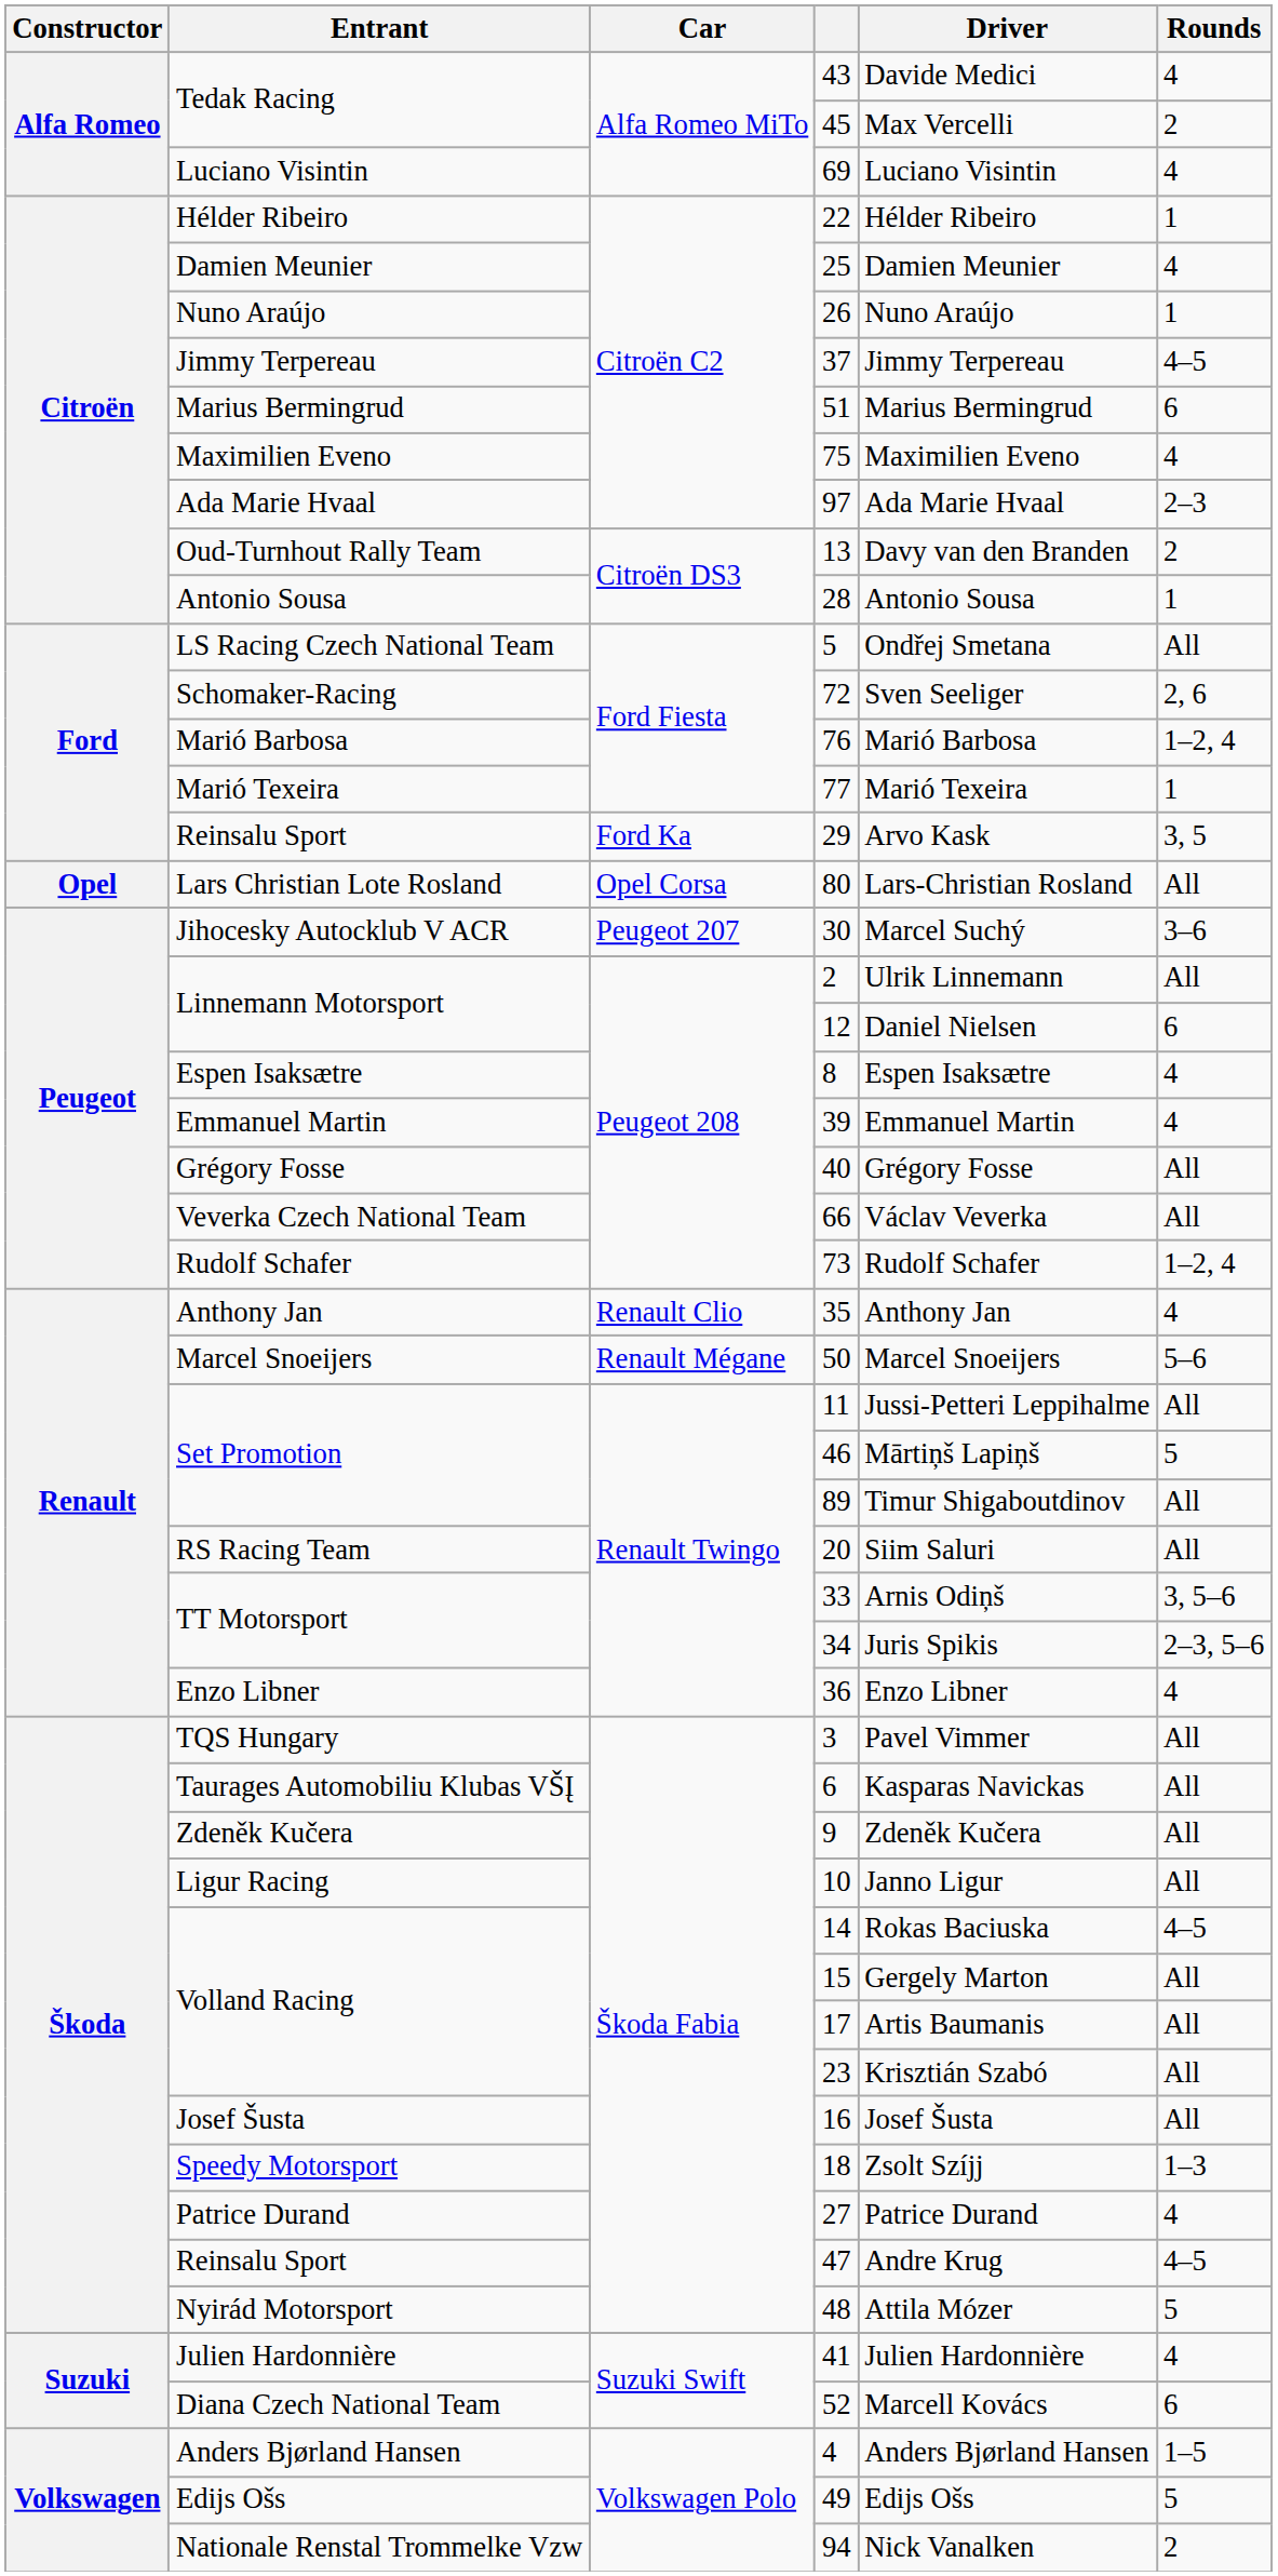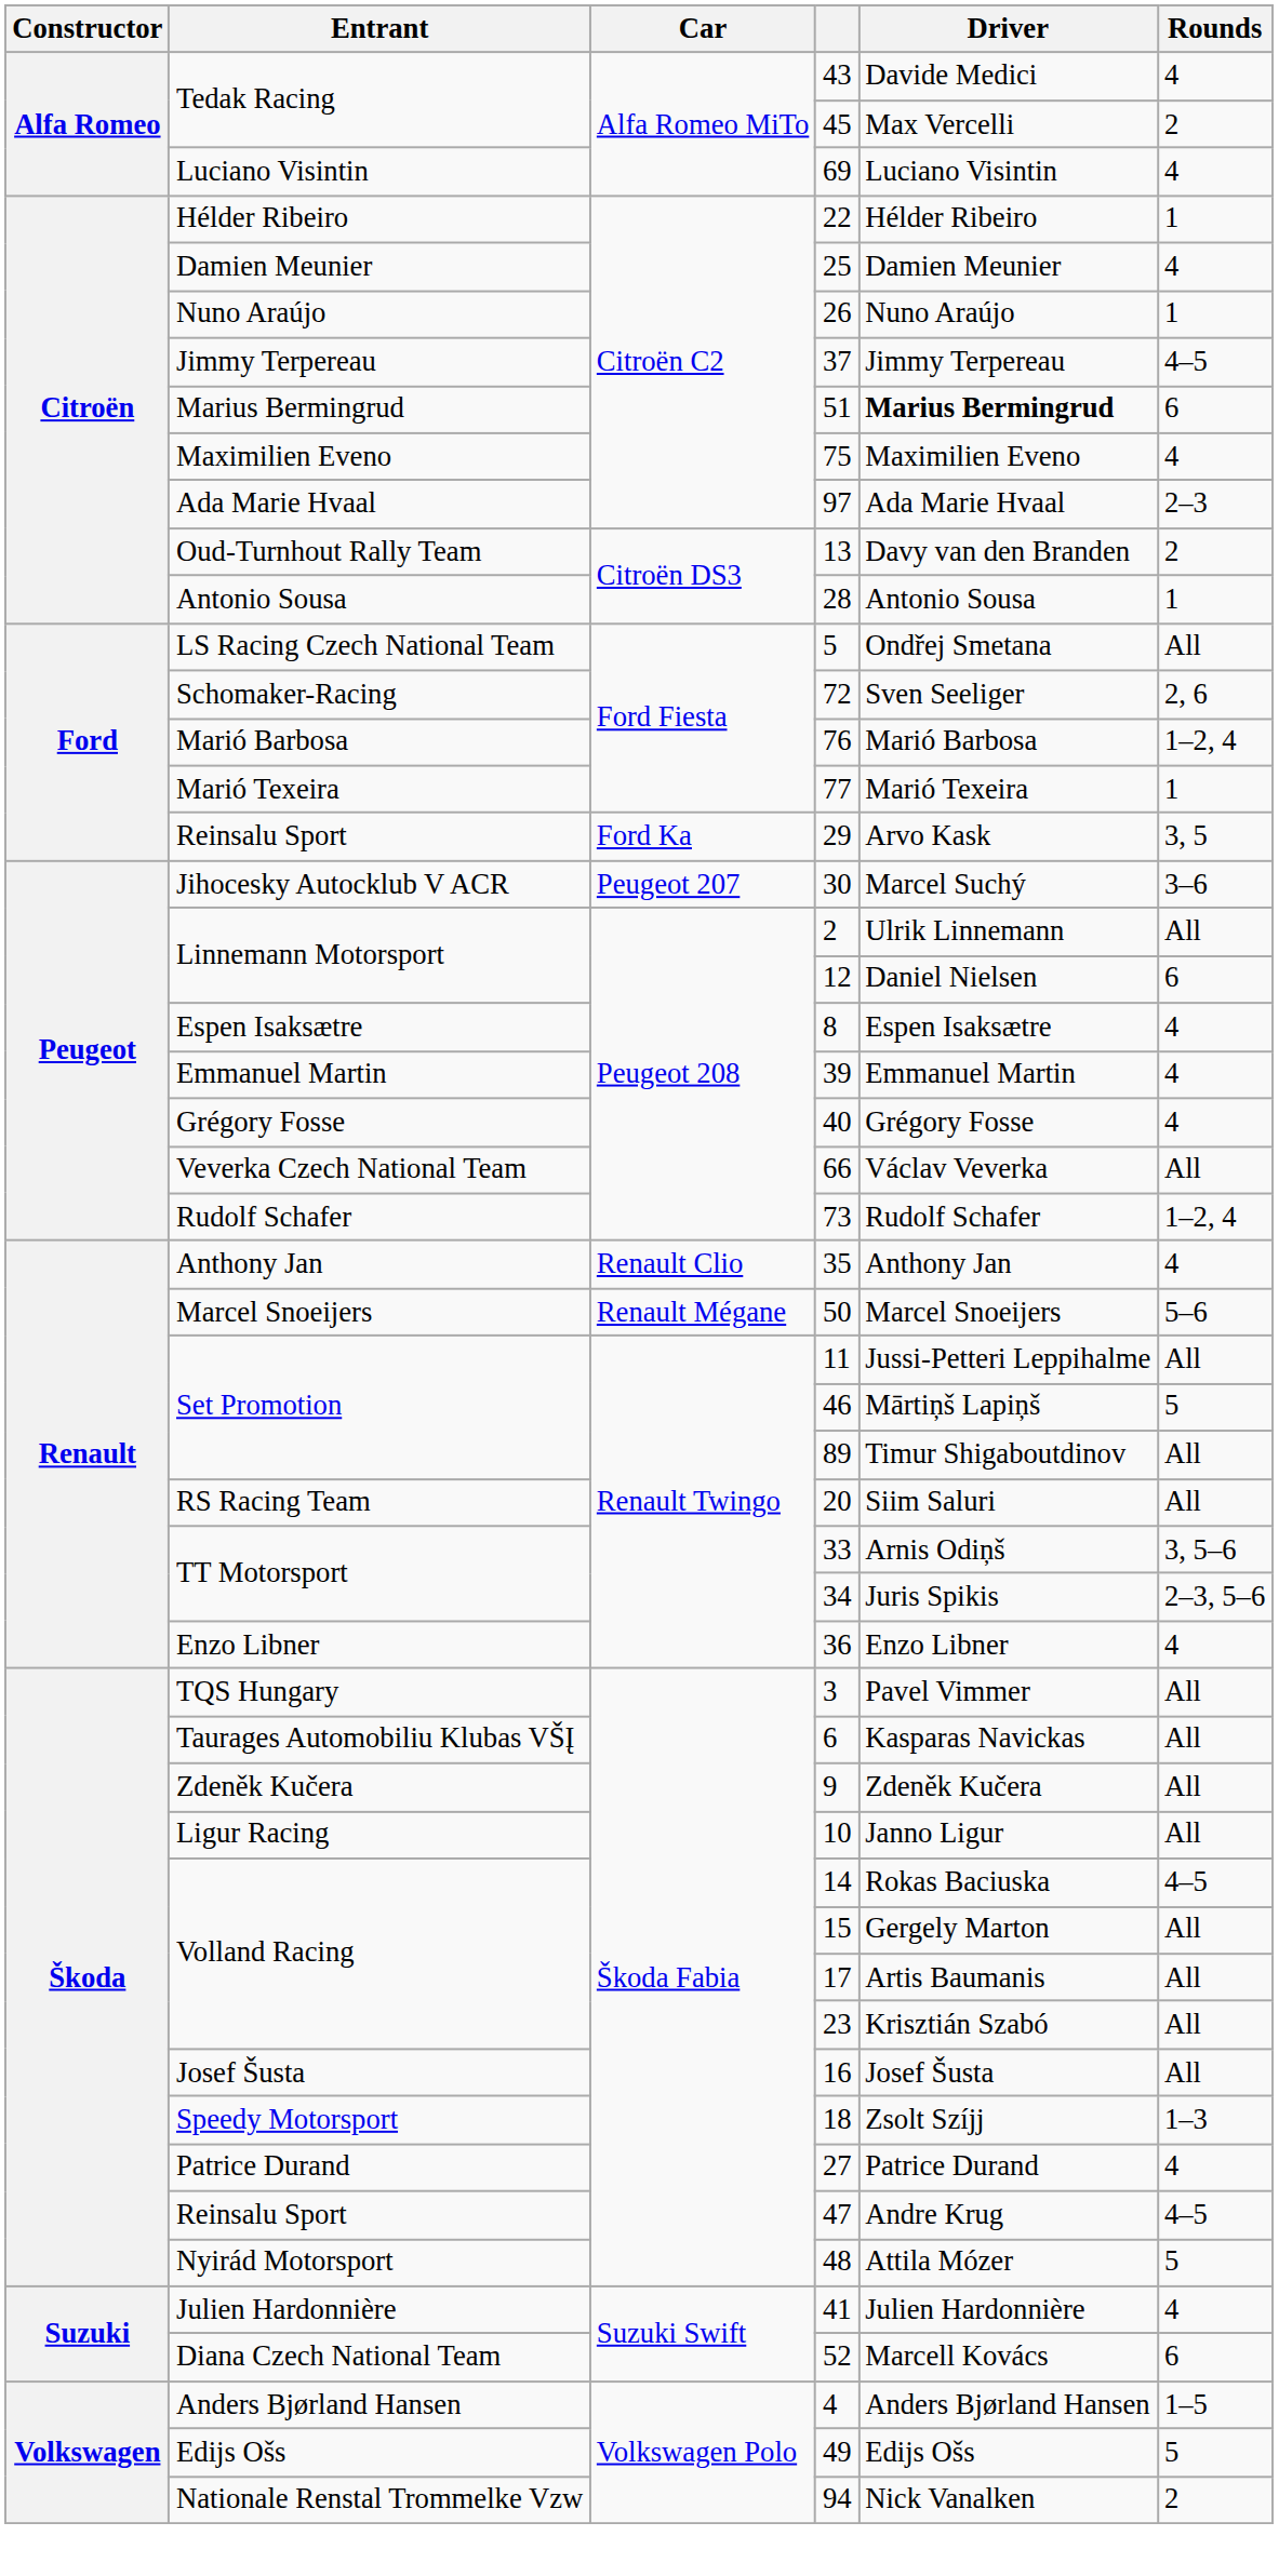51 | Driver: normal -> bold
- row: Opel | Lars Christian Lote Rosland | Opel Corsa | 80 | Lars-Christian Rosland | All
40 | Rounds: All -> 4
